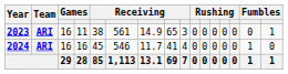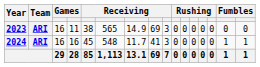2023 | column 6: 561 -> 565
2023 | column 8: 65 -> 69
2023 | column 16: 1 -> 0
2024 | column 6: 546 -> 548
2024 | column 9: 4 -> 3
2024 | column 16: 0 -> 1
